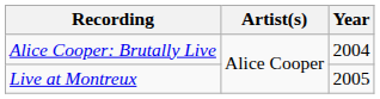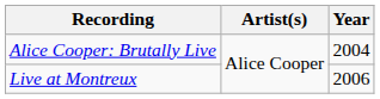Live at Montreux | Year: 2005 -> 2006
